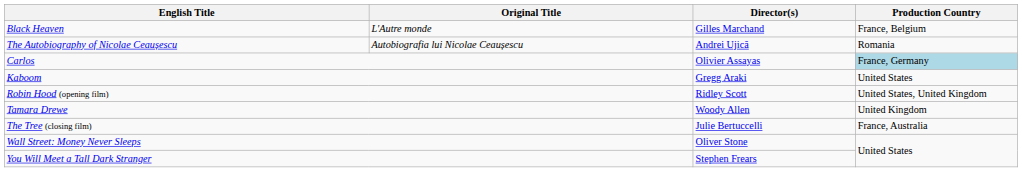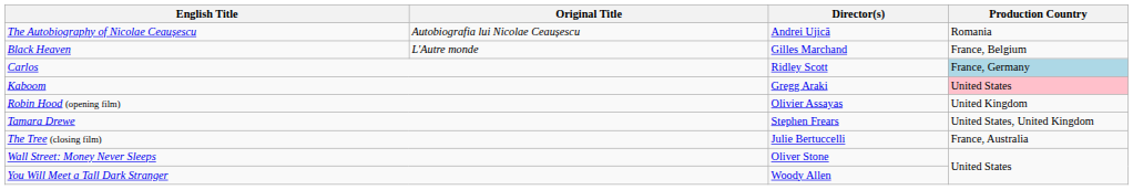rows swapped: The Autobiography of Nicolae Ceaușescu <-> Black Heaven
Carlos | Director(s): Olivier Assayas -> Ridley Scott
Kaboom | Production Country: no background -> pink background
Robin Hood (opening film) | Director(s): Ridley Scott -> Olivier Assayas
Robin Hood (opening film) | Production Country: United States, United Kingdom -> United Kingdom
Tamara Drewe | Director(s): Woody Allen -> Stephen Frears
Tamara Drewe | Production Country: United Kingdom -> United States, United Kingdom
You Will Meet a Tall Dark Stranger | Director(s): Stephen Frears -> Woody Allen
